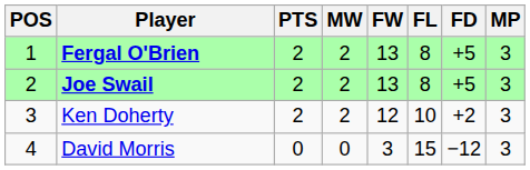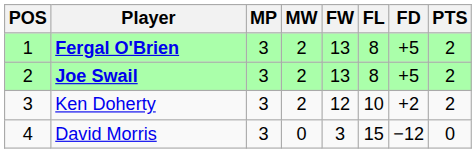columns swapped: MP <-> PTS
